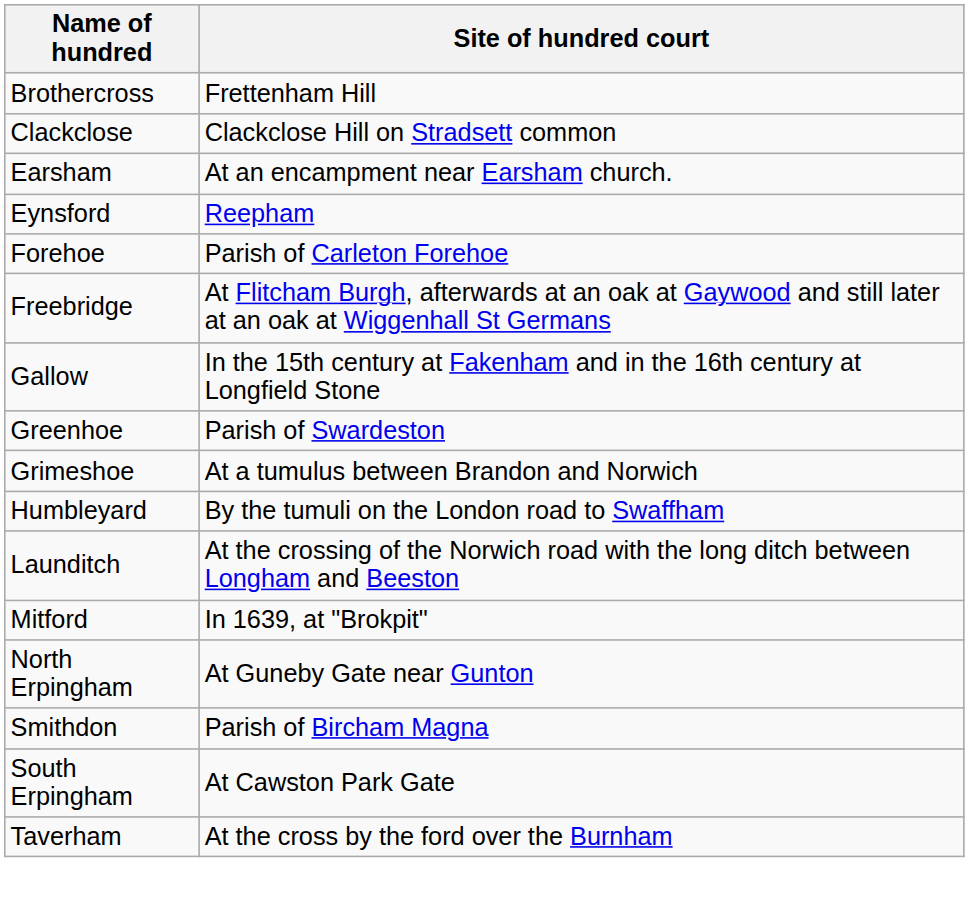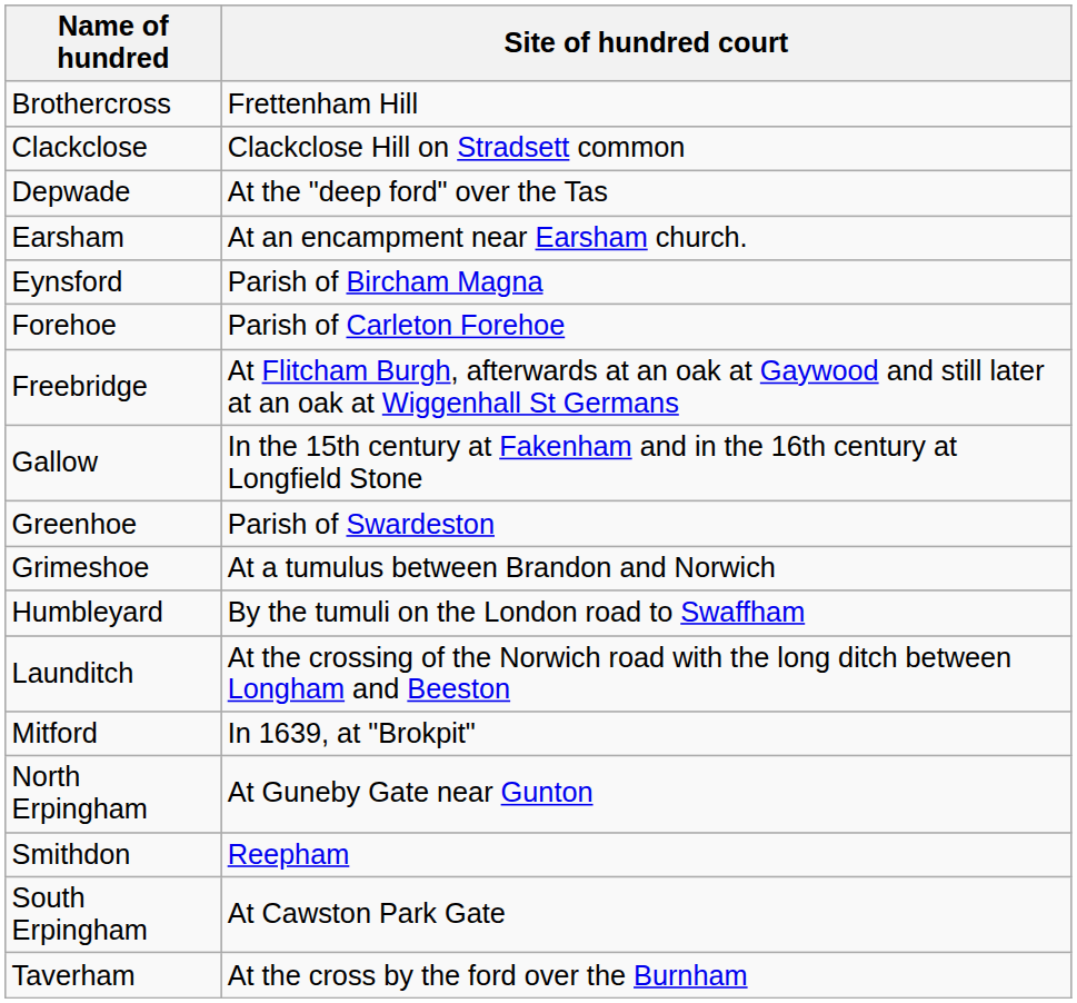+ row: Depwade | At the "deep ford" over the Tas
Eynsford | Site of hundred court: Reepham -> Parish of Bircham Magna
Smithdon | Site of hundred court: Parish of Bircham Magna -> Reepham
